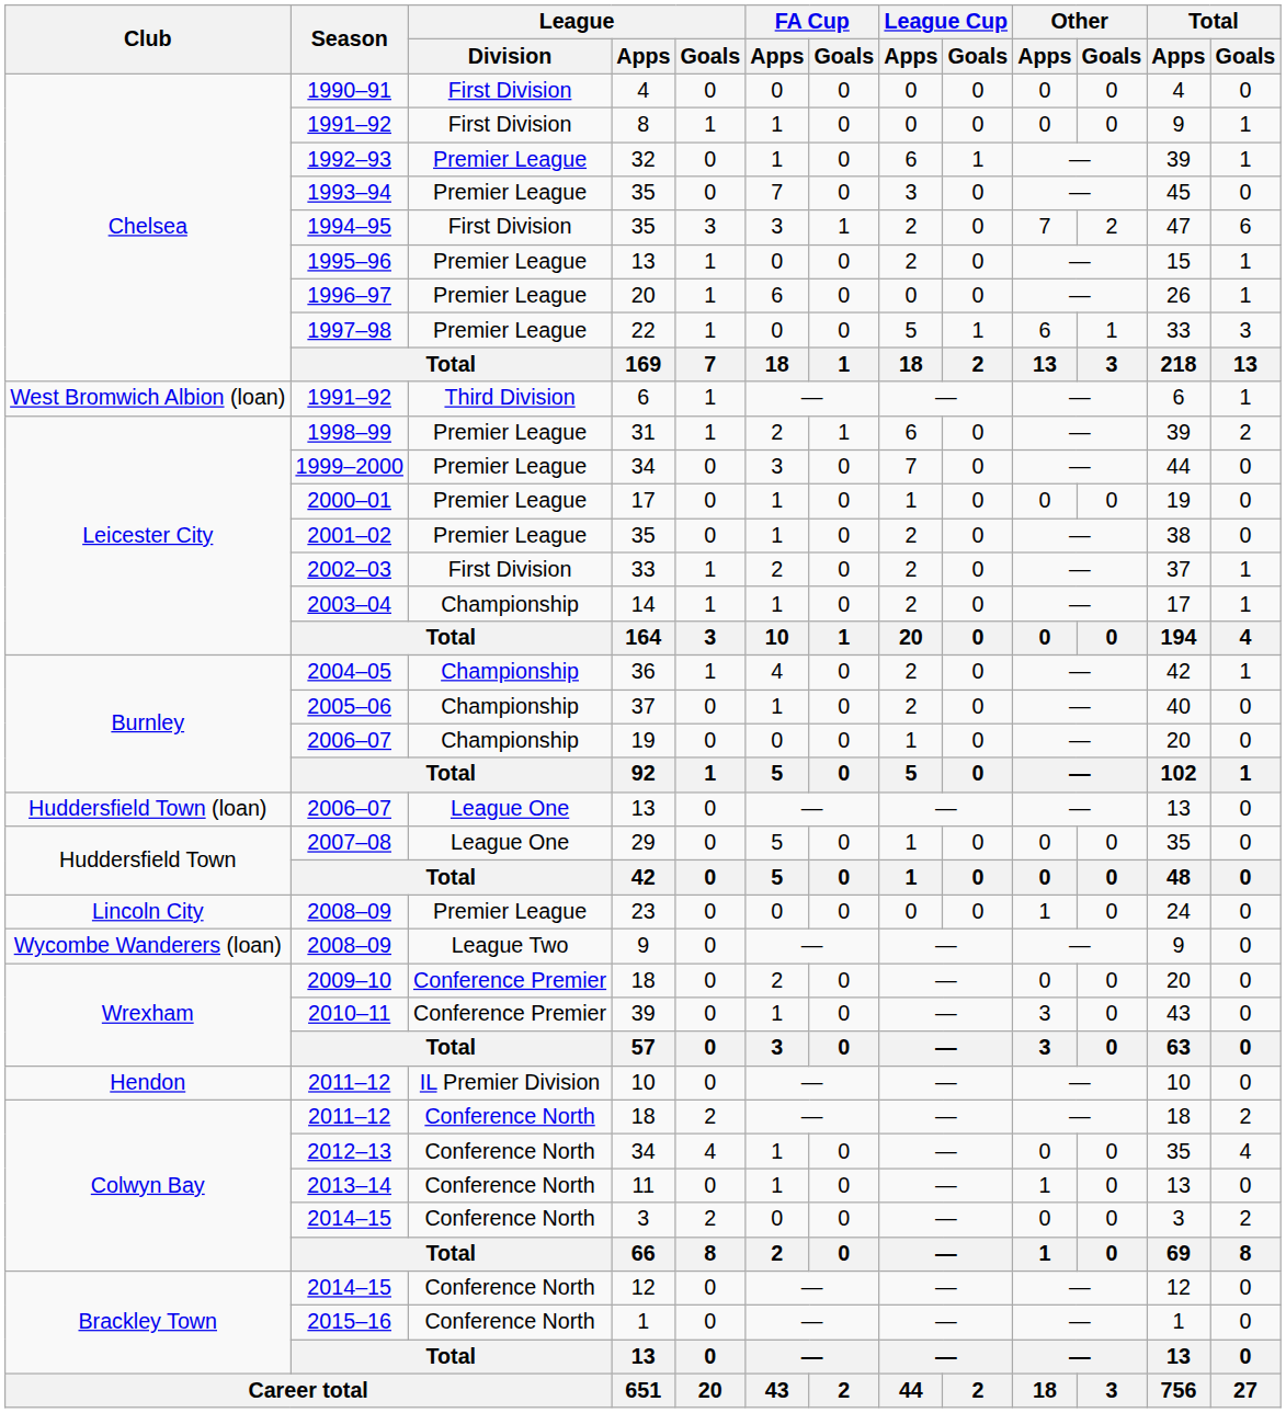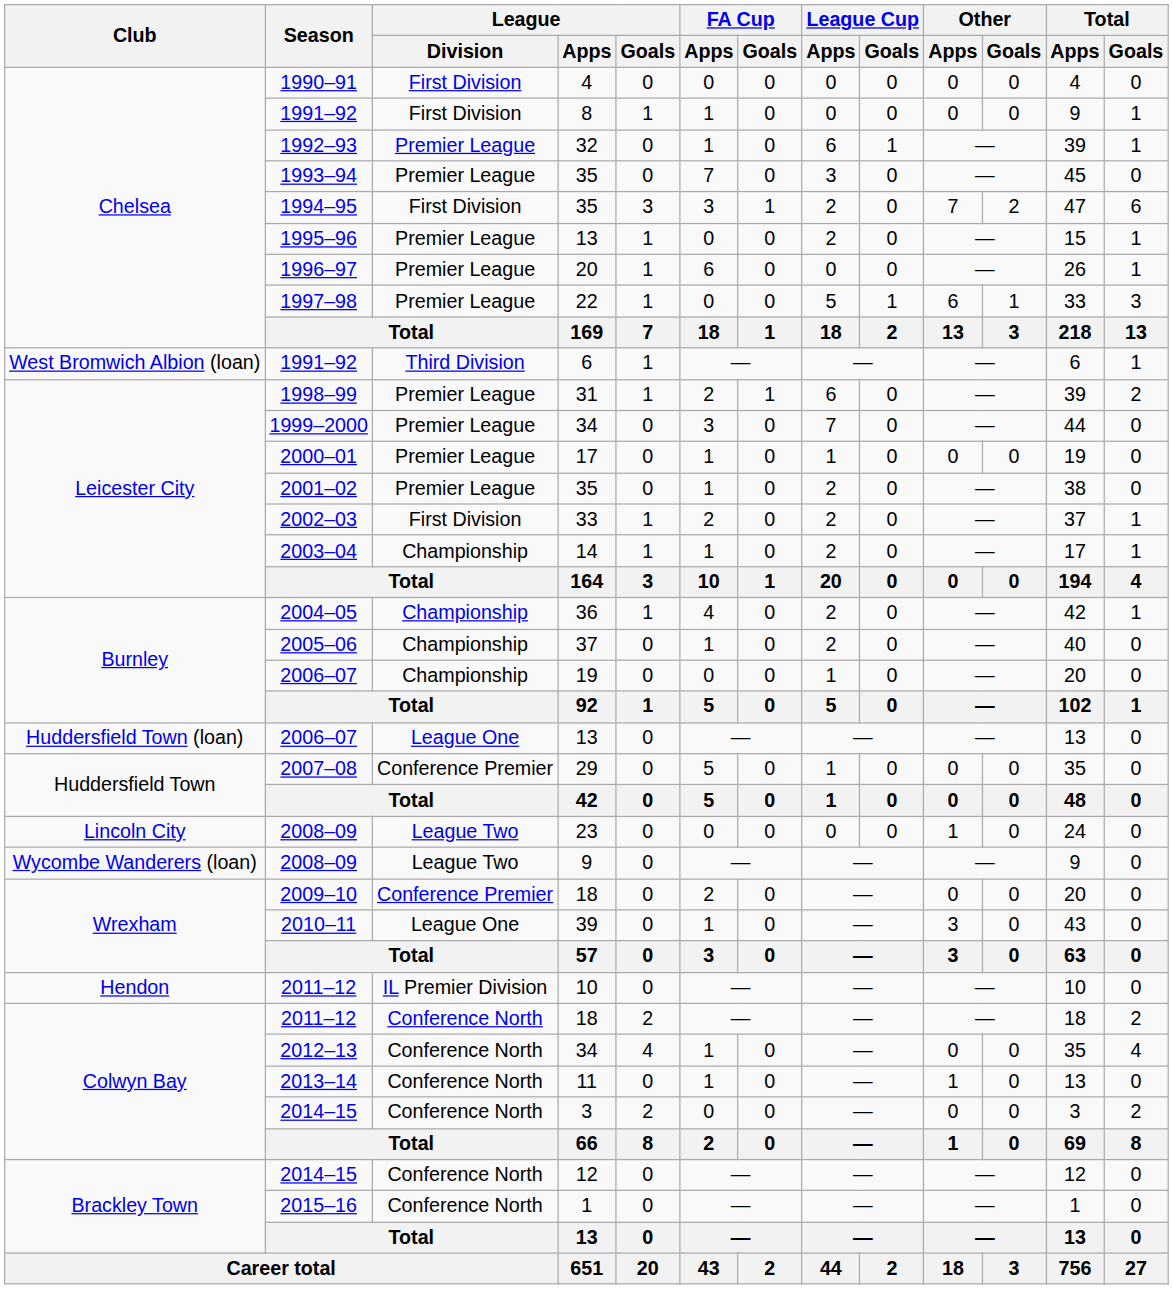2007–08 | League / Division: League One -> Conference Premier
2008–09 / 23 | League / Division: Premier League -> League Two
2010–11 | League / Division: Conference Premier -> League One
